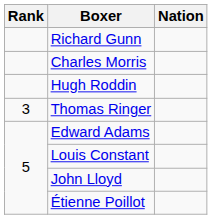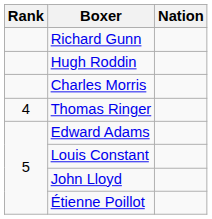rows swapped: Charles Morris <-> Hugh Roddin
Thomas Ringer | Rank: 3 -> 4
